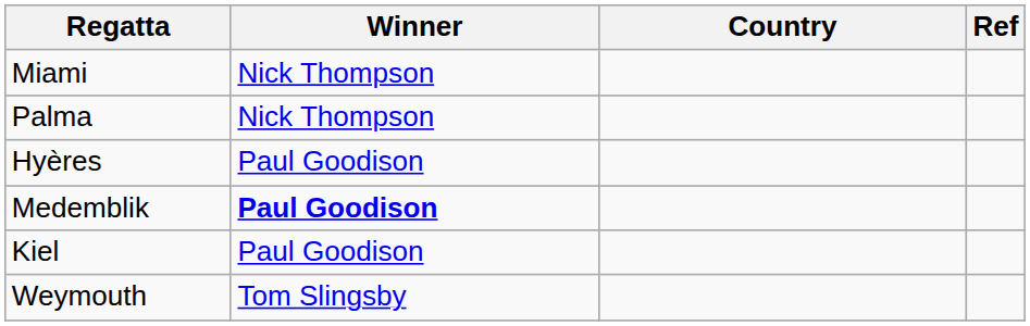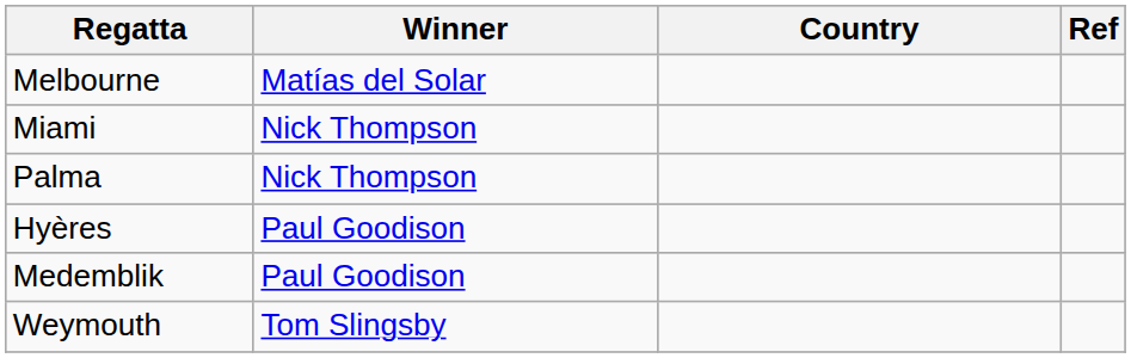+ row: Melbourne | Matías del Solar
Medemblik | Winner: bold -> normal
- row: Kiel | Paul Goodison
